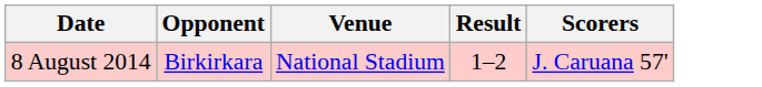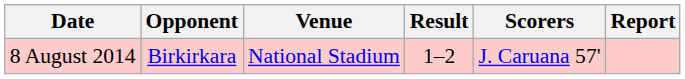+ column: Report
